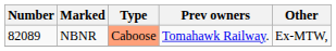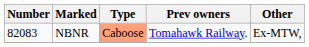NBNR | Number: 82089 -> 82083
